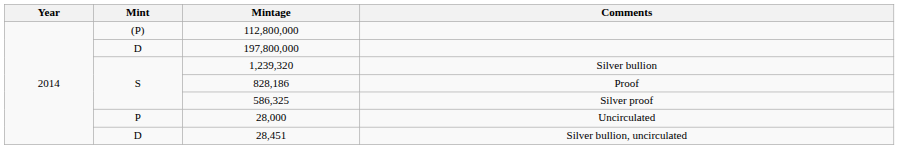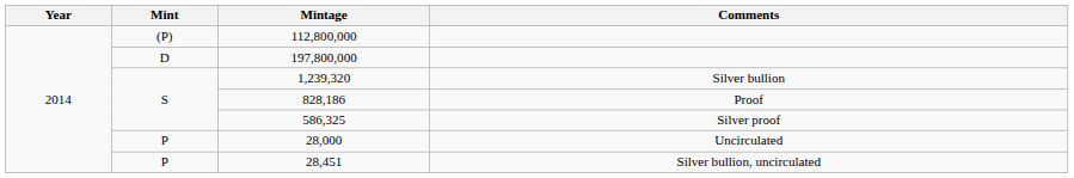28,451 | Mint: D -> P
